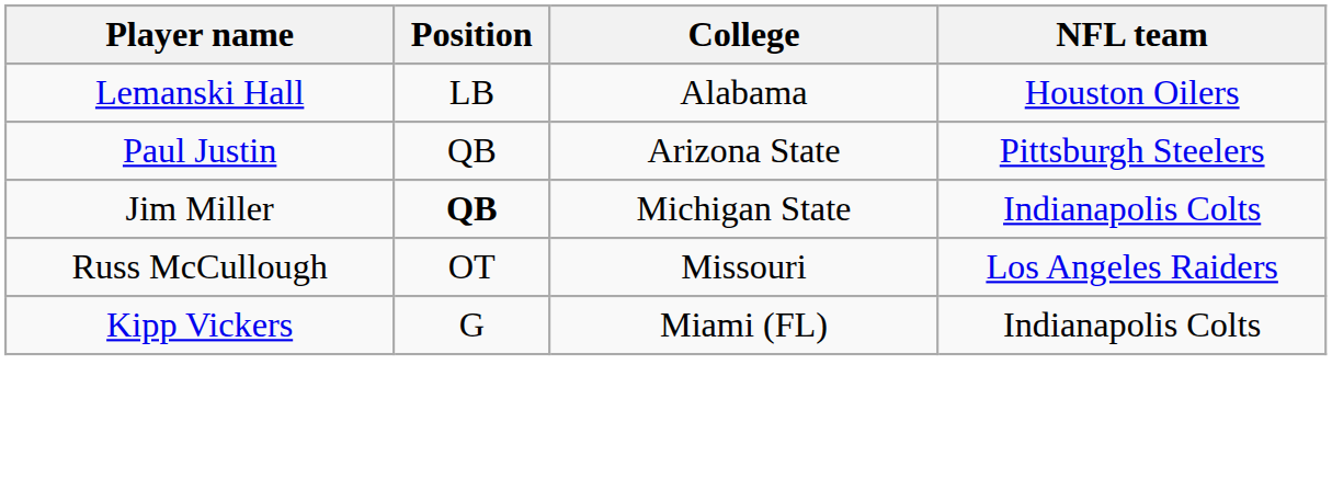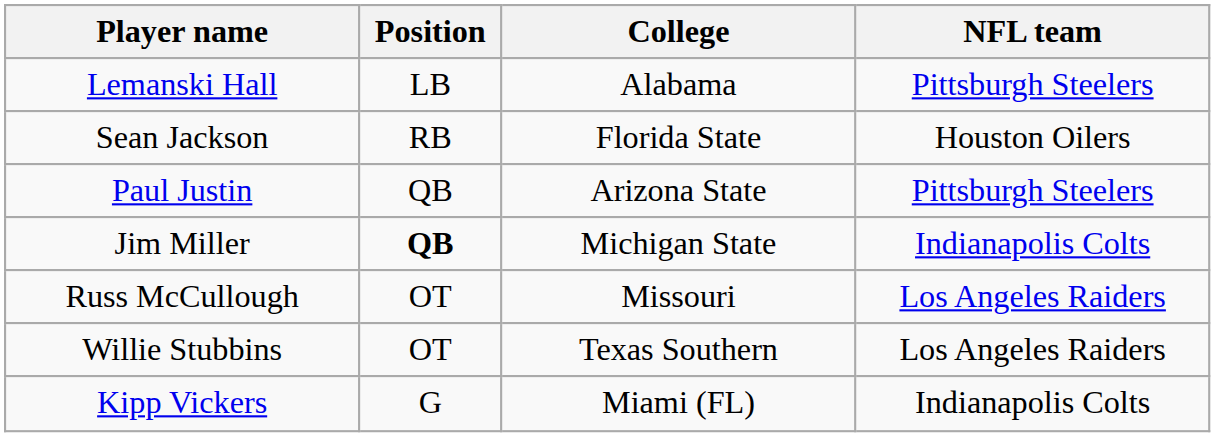Lemanski Hall | NFL team: Houston Oilers -> Pittsburgh Steelers
+ row: Sean Jackson | RB | Florida State | Houston Oilers
+ row: Willie Stubbins | OT | Texas Southern | Los Angeles Raiders
